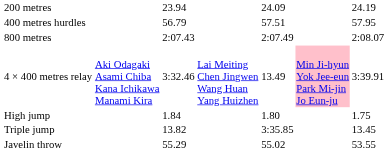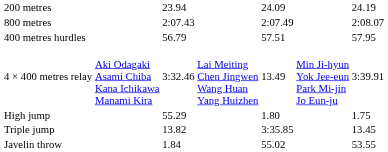rows swapped: 800 metres <-> 400 metres hurdles
4 × 400 metres relay | column 6: pink background -> no background
High jump | column 3: 1.84 -> 55.29
Javelin throw | column 3: 55.29 -> 1.84
